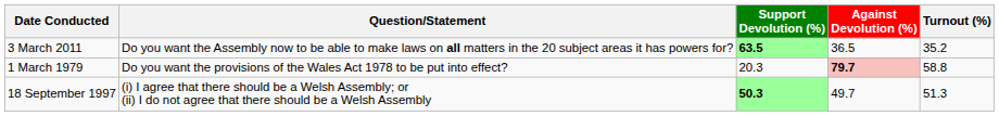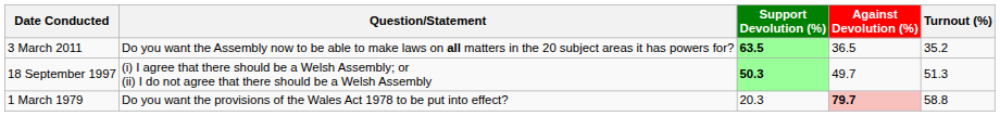rows swapped: 18 September 1997 <-> 1 March 1979
